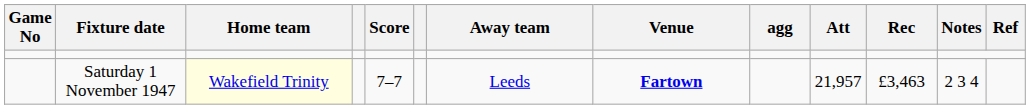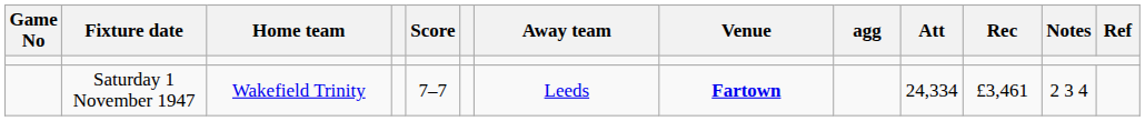Saturday 1 November 1947 | Home team: lightyellow background -> no background
Saturday 1 November 1947 | Att: 21,957 -> 24,334
Saturday 1 November 1947 | Rec: £3,463 -> £3,461
